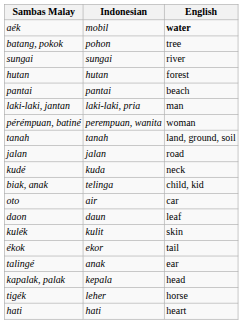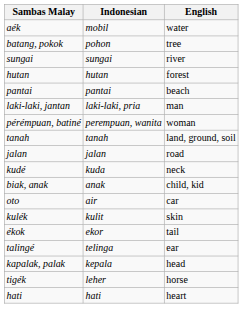aék | English: bold -> normal
biak, anak | Indonesian: telinga -> anak
- row: daon | daun | leaf
talingé | Indonesian: anak -> telinga
